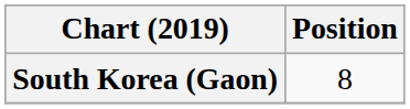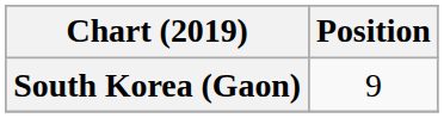South Korea (Gaon) | Position: 8 -> 9
